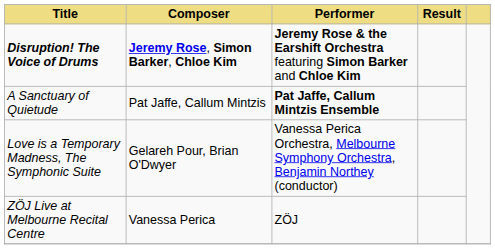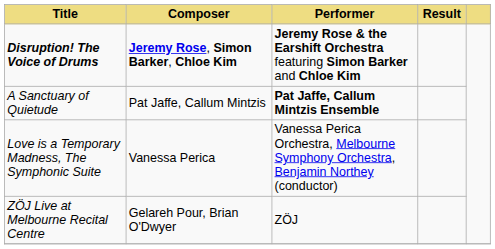Love is a Temporary Madness, The Symphonic Suite | Composer: Gelareh Pour, Brian O'Dwyer -> Vanessa Perica
ZÖJ Live at Melbourne Recital Centre | Composer: Vanessa Perica -> Gelareh Pour, Brian O'Dwyer
